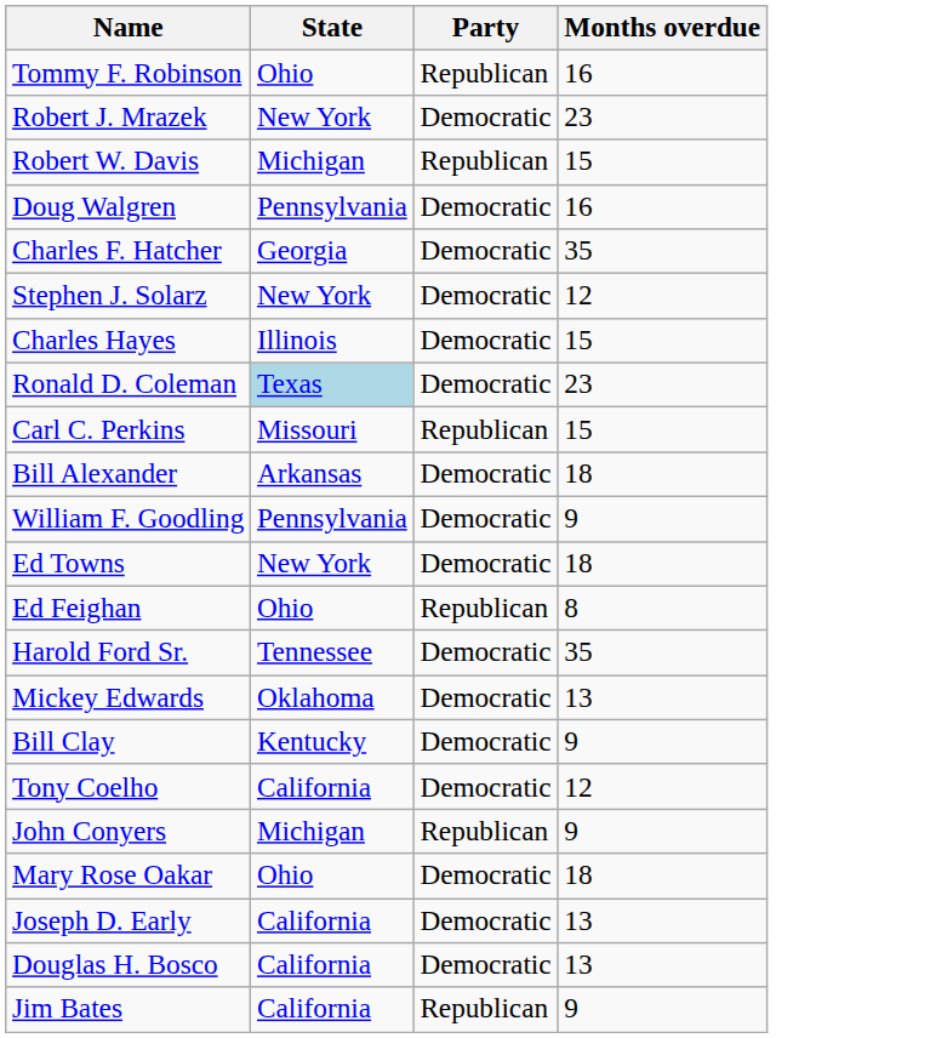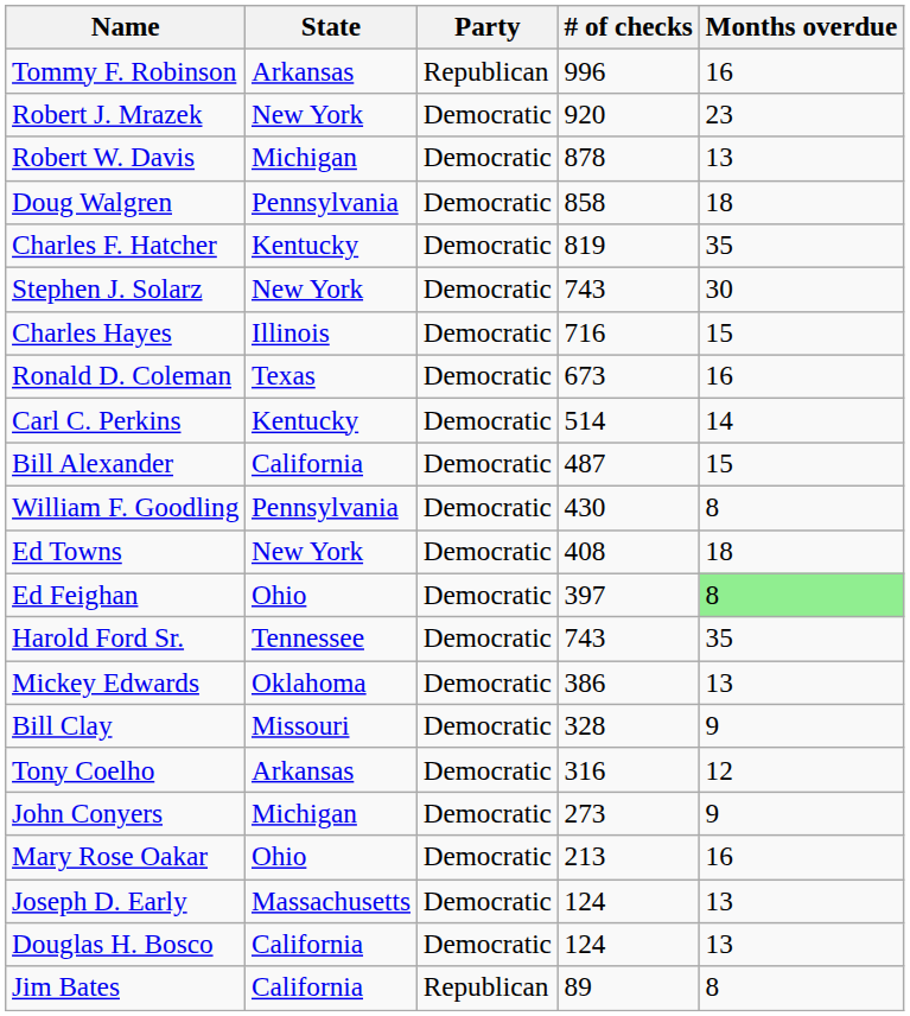+ column: # of checks | 996 | 920 | 878 | 858 | 819 | 743 | 716 | 673 | 514 | 487 | 430 | 408 | 397 | 743 | 386 | 328 | 316 | 273 | 213 | 124 | 124 | 89
Tommy F. Robinson | State: Ohio -> Arkansas
Robert W. Davis | Party: Republican -> Democratic
Robert W. Davis | Months overdue: 15 -> 13
Doug Walgren | Months overdue: 16 -> 18
Charles F. Hatcher | State: Georgia -> Kentucky
Stephen J. Solarz | Months overdue: 12 -> 30
Ronald D. Coleman | State: lightblue background -> no background
Ronald D. Coleman | Months overdue: 23 -> 16
Carl C. Perkins | State: Missouri -> Kentucky
Carl C. Perkins | Party: Republican -> Democratic
Carl C. Perkins | Months overdue: 15 -> 14
Bill Alexander | State: Arkansas -> California
Bill Alexander | Months overdue: 18 -> 15
William F. Goodling | Months overdue: 9 -> 8
Ed Feighan | Party: Republican -> Democratic
Ed Feighan | Months overdue: no background -> lightgreen background
Bill Clay | State: Kentucky -> Missouri
Tony Coelho | State: California -> Arkansas
John Conyers | Party: Republican -> Democratic
Mary Rose Oakar | Months overdue: 18 -> 16
Joseph D. Early | State: California -> Massachusetts
Jim Bates | Months overdue: 9 -> 8
